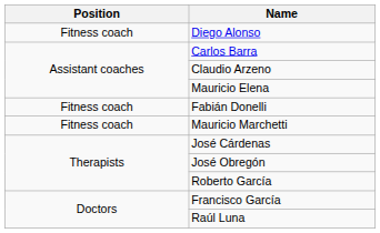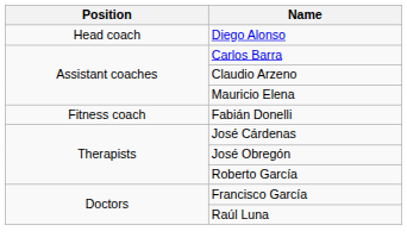Diego Alonso | Position: Fitness coach -> Head coach
- row: Fitness coach | Mauricio Marchetti
